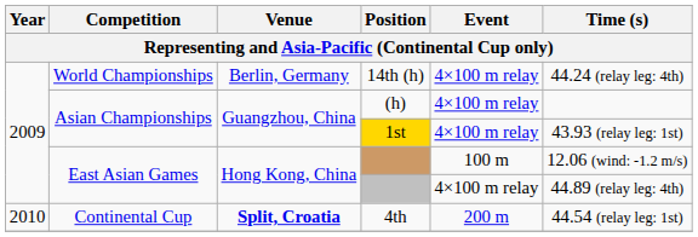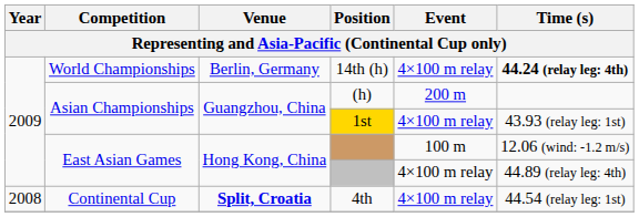14th (h) | Time (s): normal -> bold
(h) | Event: 4×100 m relay -> 200 m
4th | Year: 2010 -> 2008
4th | Event: 200 m -> 4×100 m relay
